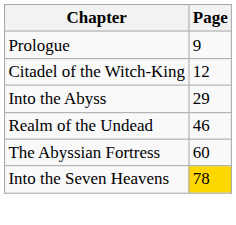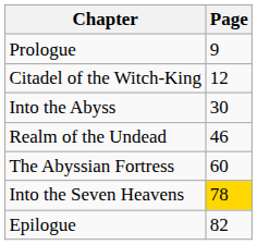Into the Abyss | Page: 29 -> 30
+ row: Epilogue | 82
